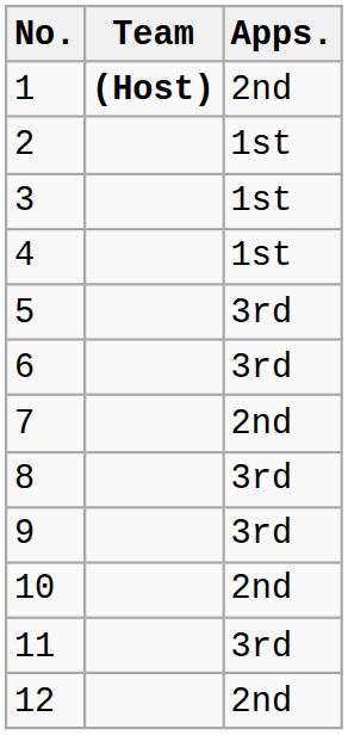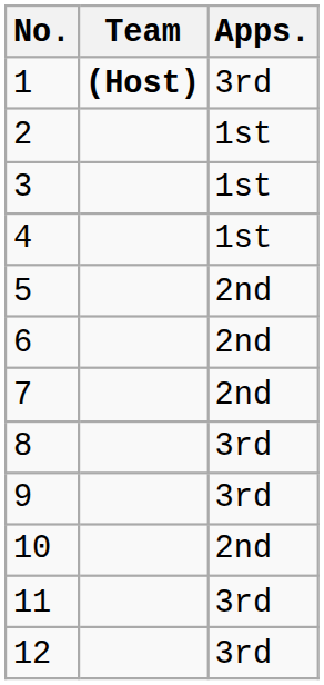1 | Apps.: 2nd -> 3rd
5 | Apps.: 3rd -> 2nd
6 | Apps.: 3rd -> 2nd
12 | Apps.: 2nd -> 3rd
